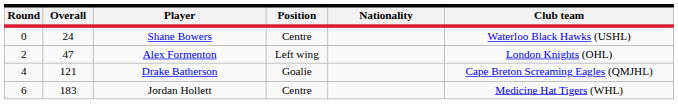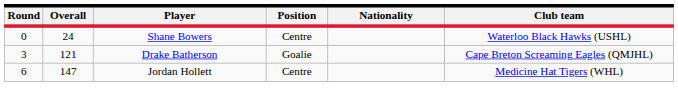- row: 2 | 47 | Alex Formenton | Left wing | London Knights (OHL)
Drake Batherson | Round: 4 -> 3
Jordan Hollett | Overall: 183 -> 147
